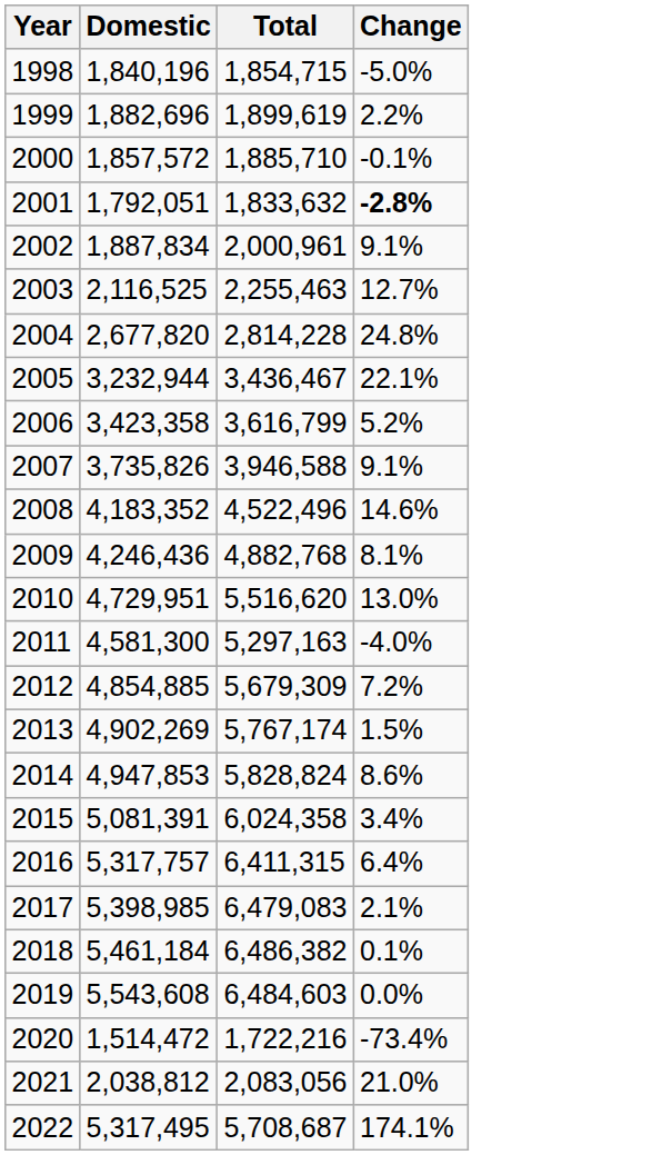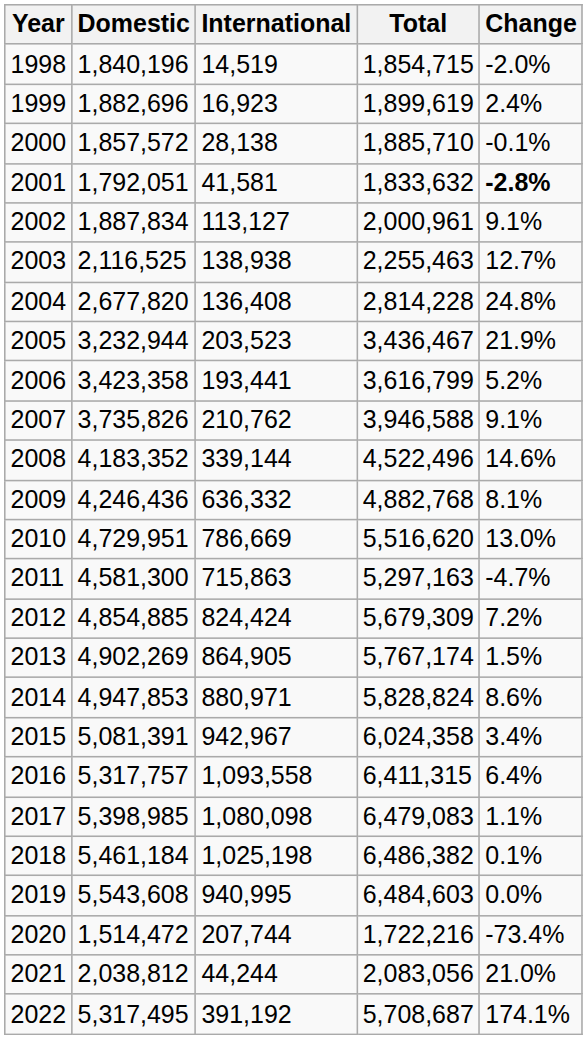+ column: International | 14,519 | 16,923 | 28,138 | 41,581 | 113,127 | 138,938 | 136,408 | 203,523 | 193,441 | 210,762 | 339,144 | 636,332 | 786,669 | 715,863 | 824,424 | 864,905 | 880,971 | 942,967 | 1,093,558 | 1,080,098 | 1,025,198 | 940,995 | 207,744 | 44,244 | 391,192
1998 | Change: -5.0% -> -2.0%
1999 | Change: 2.2% -> 2.4%
2005 | Change: 22.1% -> 21.9%
2011 | Change: -4.0% -> -4.7%
2017 | Change: 2.1% -> 1.1%
